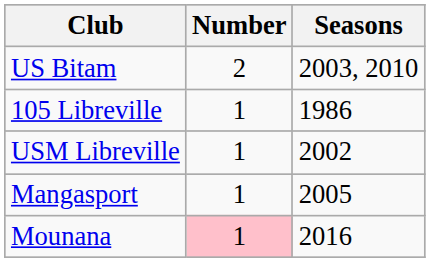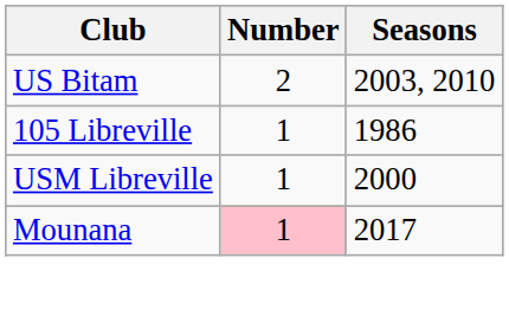USM Libreville | Seasons: 2002 -> 2000
- row: Mangasport | 1 | 2005
Mounana | Seasons: 2016 -> 2017
